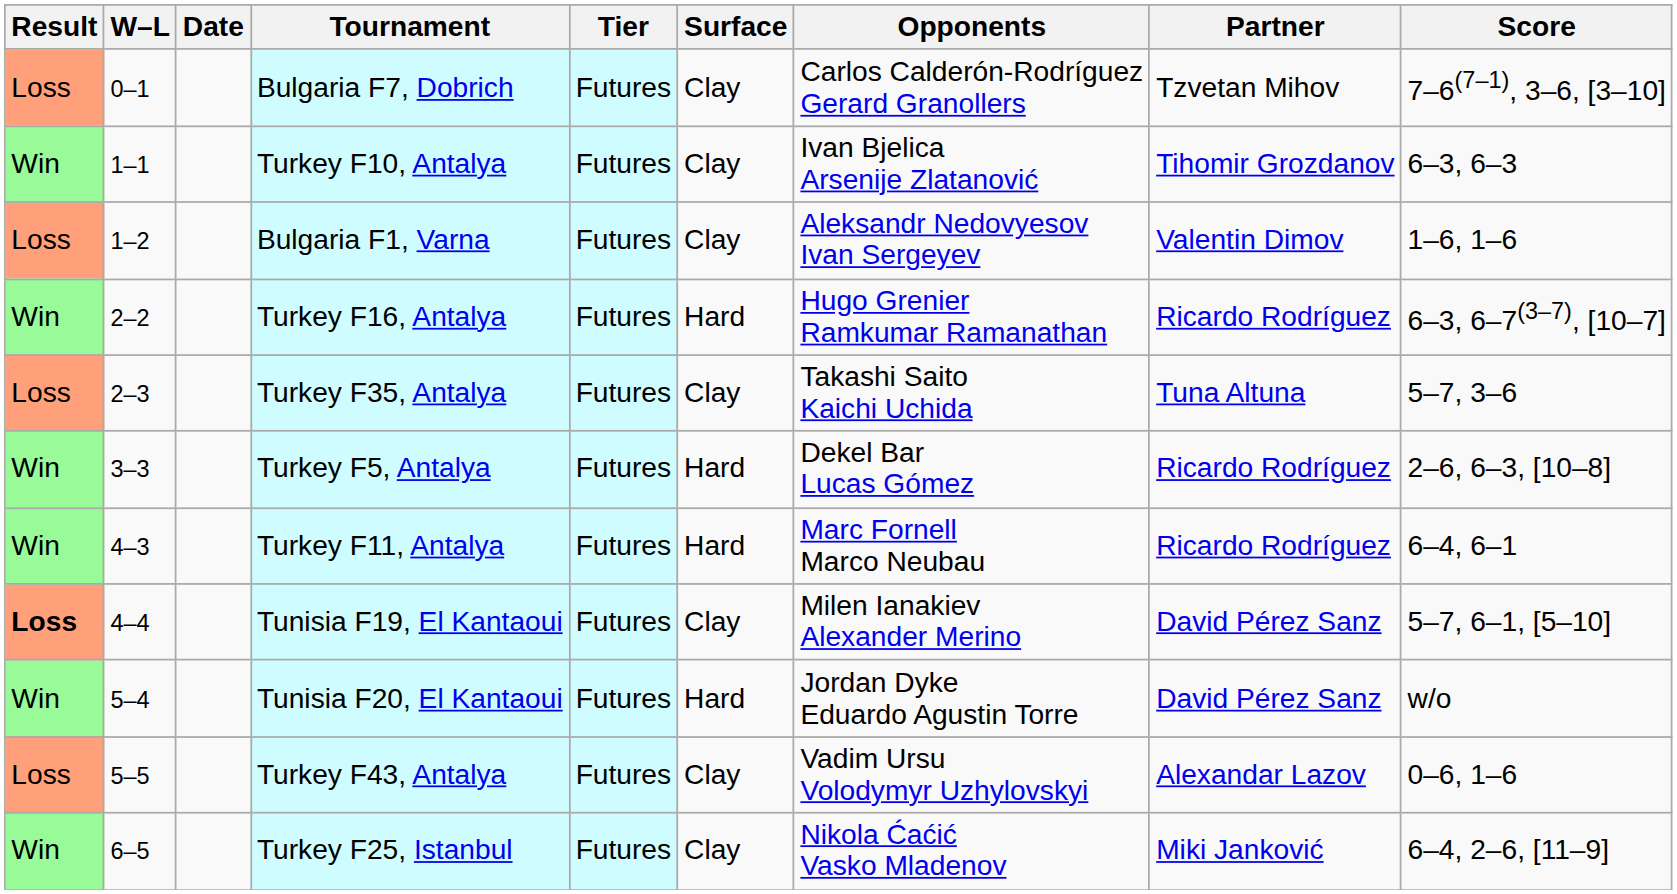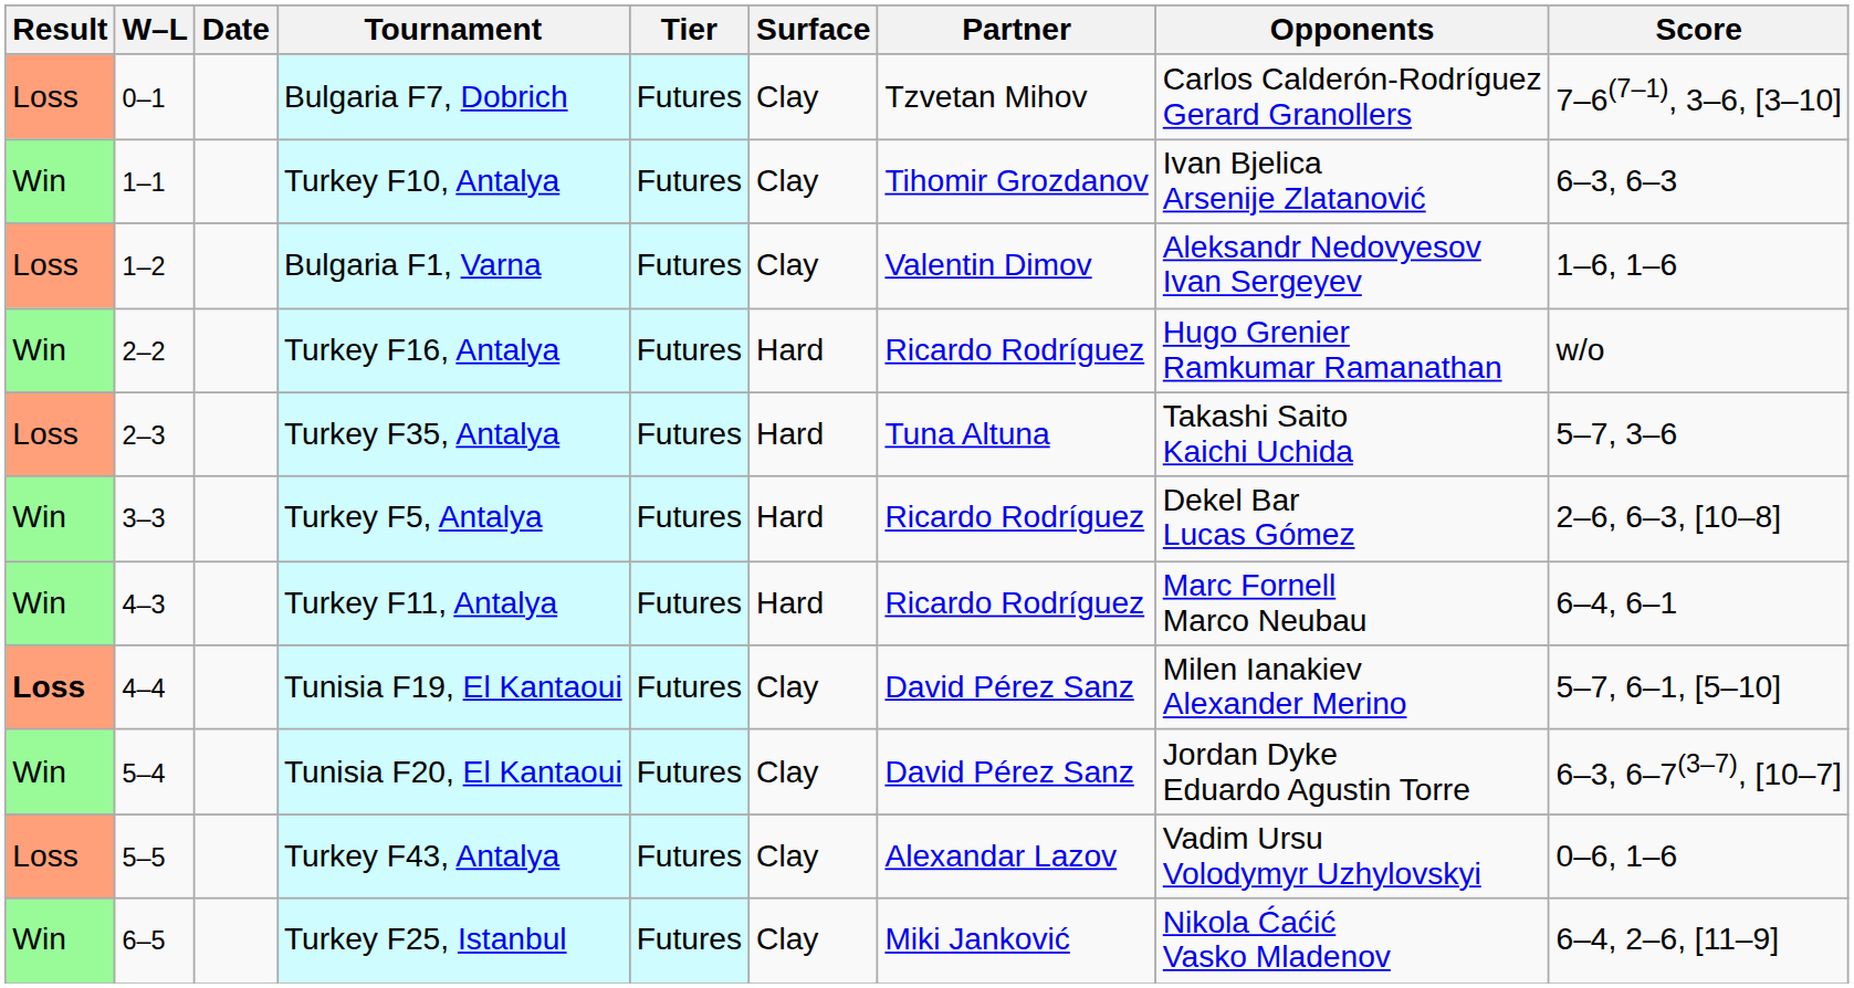columns swapped: Partner <-> Opponents
Turkey F16, Antalya | Score: 6–3, 6–7(3–7), [10–7] -> w/o
Turkey F35, Antalya | Surface: Clay -> Hard
Tunisia F20, El Kantaoui | Surface: Hard -> Clay
Tunisia F20, El Kantaoui | Score: w/o -> 6–3, 6–7(3–7), [10–7]
